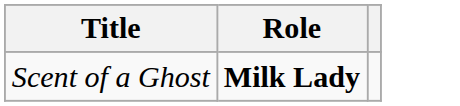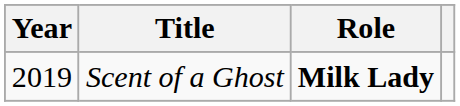+ column: Year | 2019
